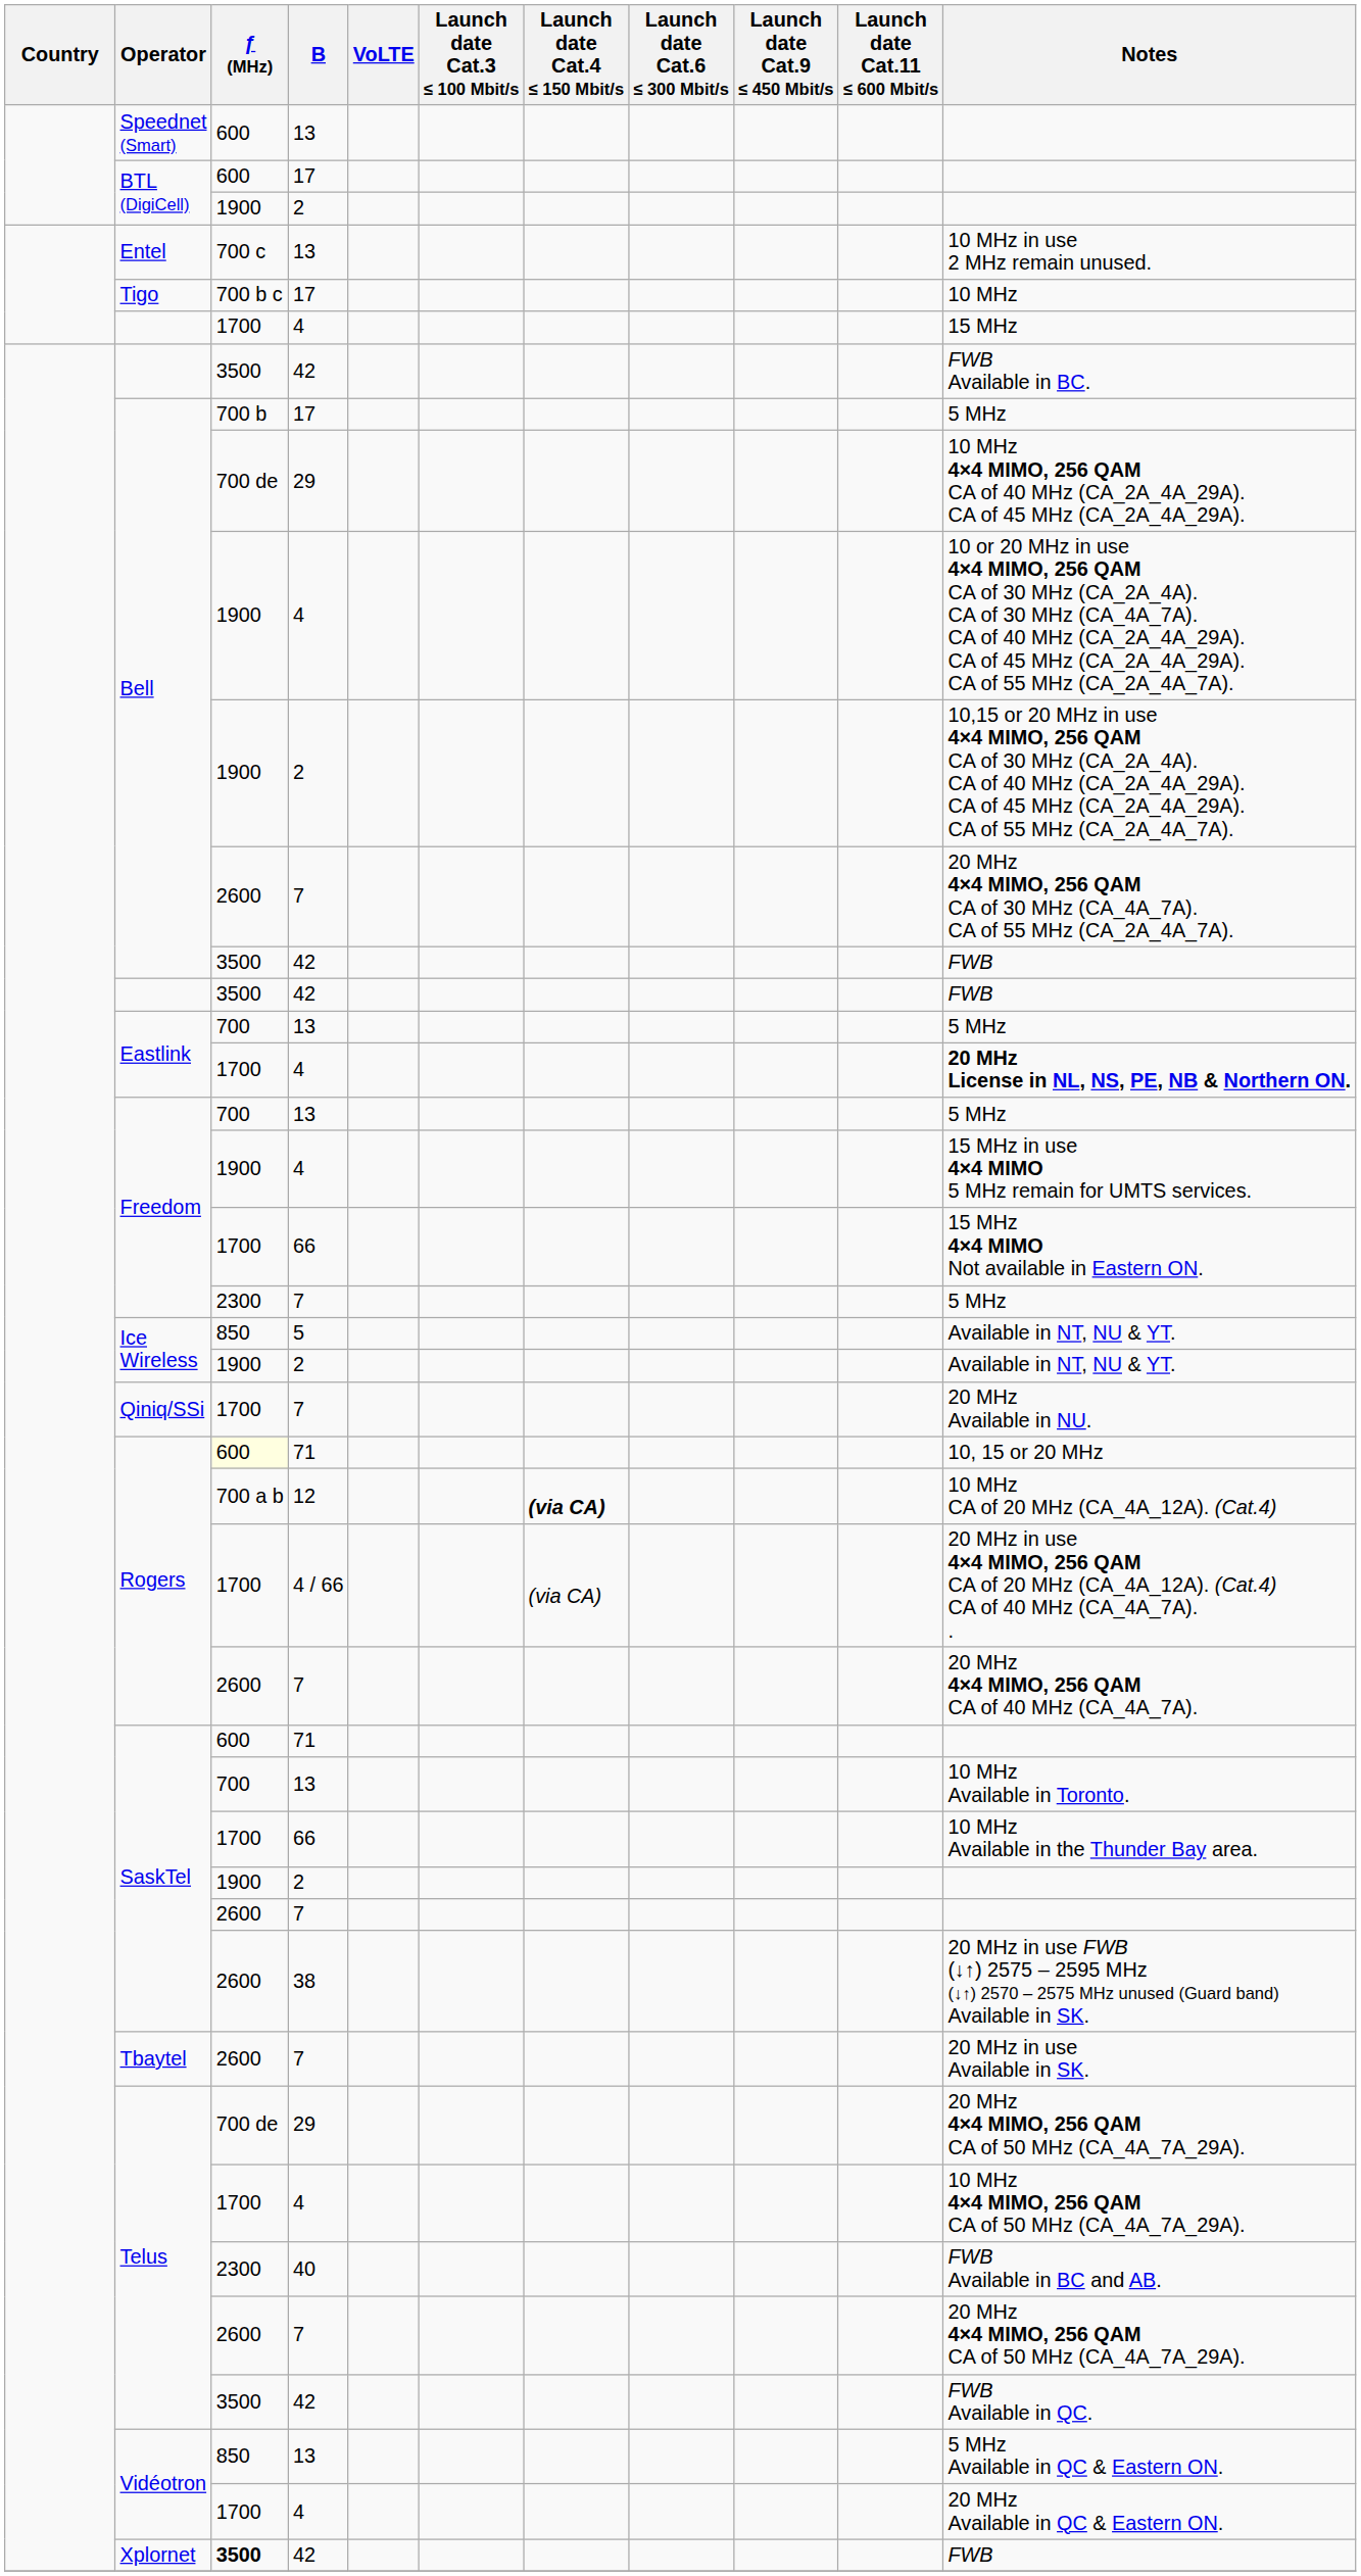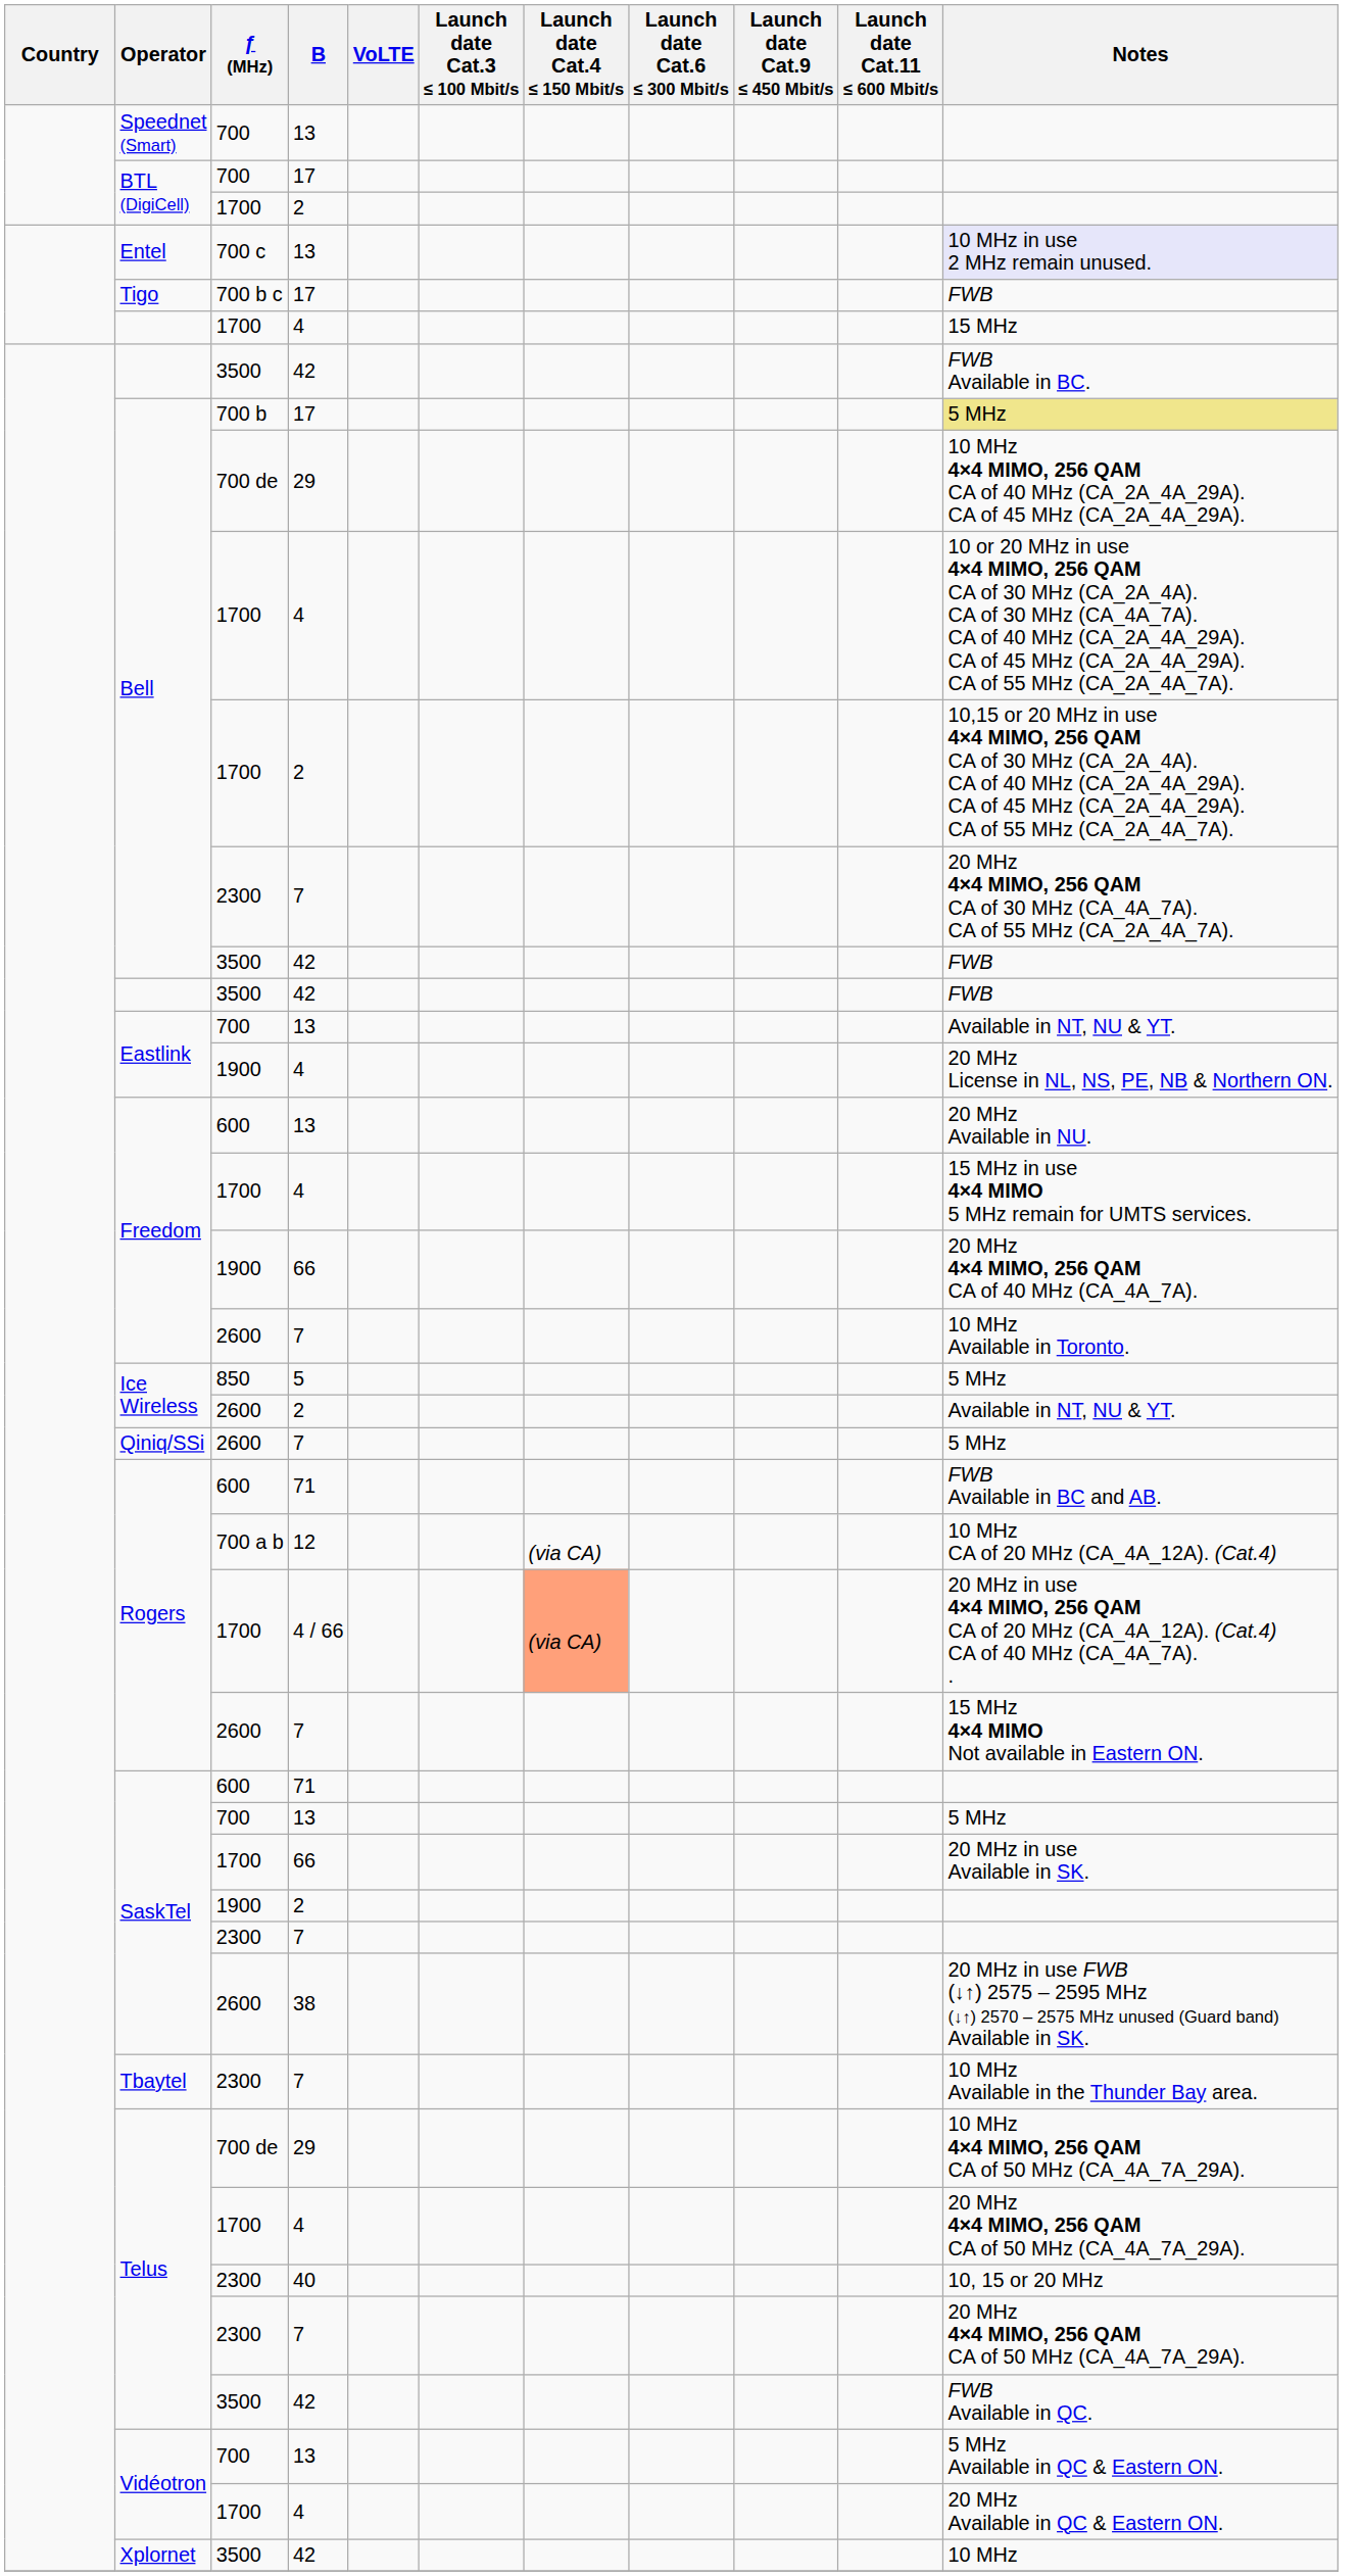Speednet (Smart) | ƒ (MHz): 600 -> 700
BTL (DigiCell) / 17 | ƒ (MHz): 600 -> 700
BTL (DigiCell) / 2 | ƒ (MHz): 1900 -> 1700
Entel | Notes: no background -> lavender background
Tigo | Notes: 10 MHz -> FWB
Bell / 17 | Notes: no background -> khaki background
Bell / 4 | ƒ (MHz): 1900 -> 1700
Bell / 2 | ƒ (MHz): 1900 -> 1700
Bell / 7 | ƒ (MHz): 2600 -> 2300
Eastlink / 13 | Notes: 5 MHz -> Available in NT, NU & YT.
Eastlink / 4 | ƒ (MHz): 1700 -> 1900
Eastlink / 4 | Notes: bold -> normal
Freedom / 13 | ƒ (MHz): 700 -> 600
Freedom / 13 | Notes: 5 MHz -> 20 MHz Available in NU.
Freedom / 4 | ƒ (MHz): 1900 -> 1700
Freedom / 66 | ƒ (MHz): 1700 -> 1900
Freedom / 66 | Notes: 15 MHz 4×4 MIMO Not available in Eastern ON. -> 20 MHz 4×4 MIMO, 256 QAM CA of 40 MHz (CA_4A_7A).
Freedom / 7 | ƒ (MHz): 2300 -> 2600
Freedom / 7 | Notes: 5 MHz -> 10 MHz Available in Toronto.
Ice Wireless / 5 | Notes: Available in NT, NU & YT. -> 5 MHz
Ice Wireless / 2 | ƒ (MHz): 1900 -> 2600
Qiniq/SSi | ƒ (MHz): 1700 -> 2600
Qiniq/SSi | Notes: 20 MHz Available in NU. -> 5 MHz
Rogers / 71 | ƒ (MHz): lightyellow background -> no background
Rogers / 71 | Notes: 10, 15 or 20 MHz -> FWB Available in BC and AB.
Rogers / 12 | Launch date Cat.4 ≤ 150 Mbit/s: bold -> normal
Rogers / 4 / 66 | Launch date Cat.4 ≤ 150 Mbit/s: no background -> lightsalmon background
Rogers / 7 | Notes: 20 MHz 4×4 MIMO, 256 QAM CA of 40 MHz (CA_4A_7A). -> 15 MHz 4×4 MIMO Not available in Eastern ON.
SaskTel / 13 | Notes: 10 MHz Available in Toronto. -> 5 MHz
SaskTel / 66 | Notes: 10 MHz Available in the Thunder Bay area. -> 20 MHz in use Available in SK.
SaskTel / 7 | ƒ (MHz): 2600 -> 2300
Tbaytel | ƒ (MHz): 2600 -> 2300
Tbaytel | Notes: 20 MHz in use Available in SK. -> 10 MHz Available in the Thunder Bay area.
Telus / 29 | Notes: 20 MHz 4×4 MIMO, 256 QAM CA of 50 MHz (CA_4A_7A_29A). -> 10 MHz 4×4 MIMO, 256 QAM CA of 50 MHz (CA_4A_7A_29A).
Telus / 4 | Notes: 10 MHz 4×4 MIMO, 256 QAM CA of 50 MHz (CA_4A_7A_29A). -> 20 MHz 4×4 MIMO, 256 QAM CA of 50 MHz (CA_4A_7A_29A).
Telus / 40 | Notes: FWB Available in BC and AB. -> 10, 15 or 20 MHz
Telus / 7 | ƒ (MHz): 2600 -> 2300
Vidéotron / 13 | ƒ (MHz): 850 -> 700
Xplornet | ƒ (MHz): bold -> normal
Xplornet | Notes: FWB -> 10 MHz
